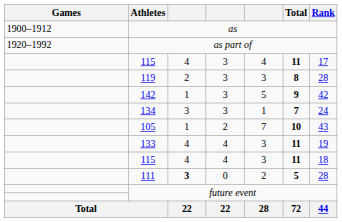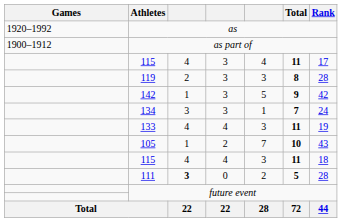as | Games: 1900–1912 -> 1920–1992
as part of | Games: 1920–1992 -> 1900–1912
rows swapped: 133 <-> 105
